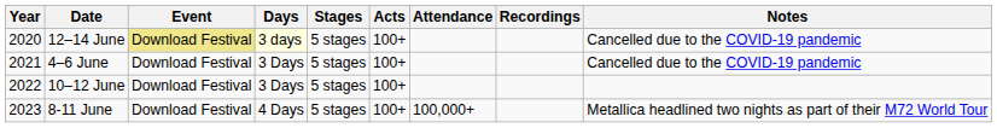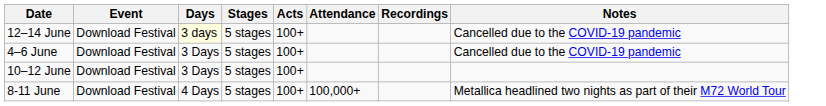- column: Year | 2020 | 2021 | 2022 | 2023
12–14 June | Event: khaki background -> no background
